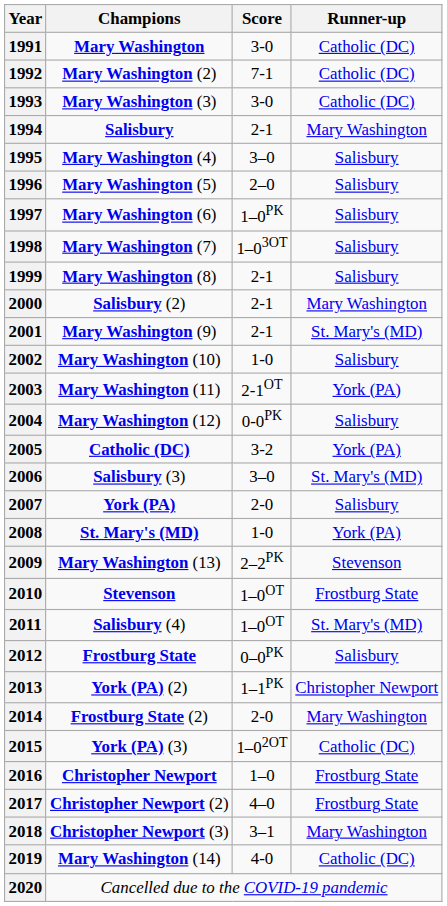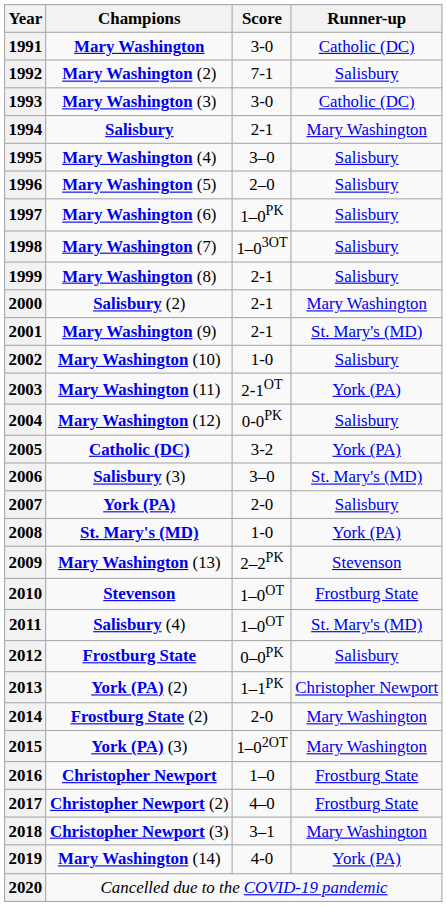1992 | Runner-up: Catholic (DC) -> Salisbury
2015 | Runner-up: Catholic (DC) -> Mary Washington
2019 | Runner-up: Catholic (DC) -> York (PA)
